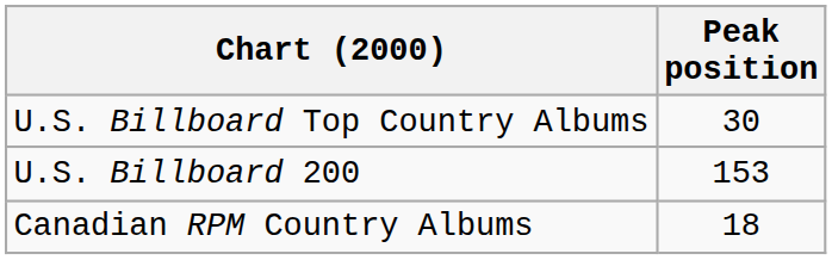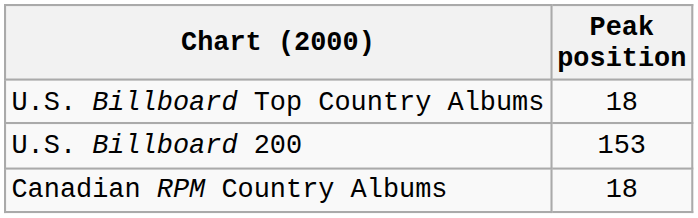U.S. Billboard Top Country Albums | Peak position: 30 -> 18
